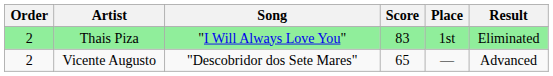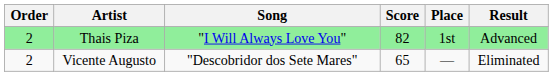Thais Piza | Score: 83 -> 82
Thais Piza | Result: Eliminated -> Advanced
Vicente Augusto | Result: Advanced -> Eliminated
